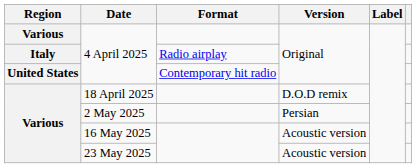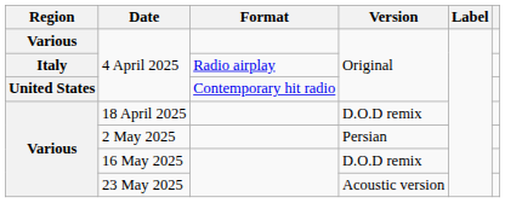16 May 2025 | Version: Acoustic version -> D.O.D remix
